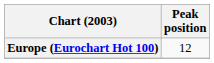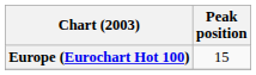Europe (Eurochart Hot 100) | Peak position: 12 -> 15
